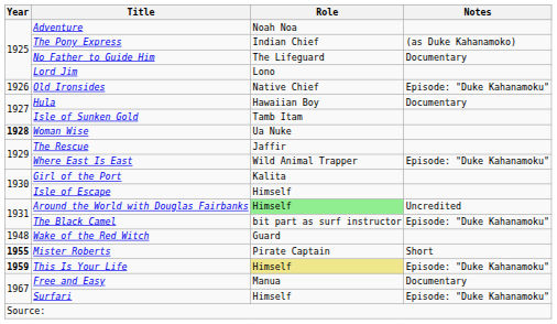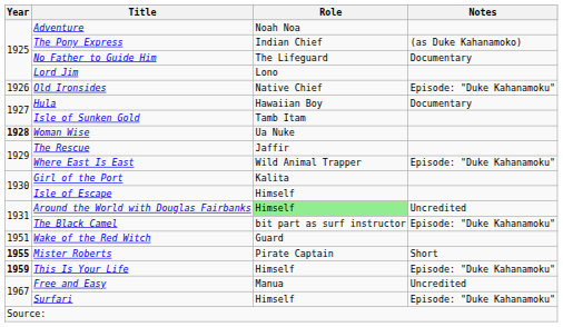Wake of the Red Witch | Year: 1948 -> 1951
This Is Your Life | Role: khaki background -> no background
Free and Easy | Notes: Documentary -> Uncredited
